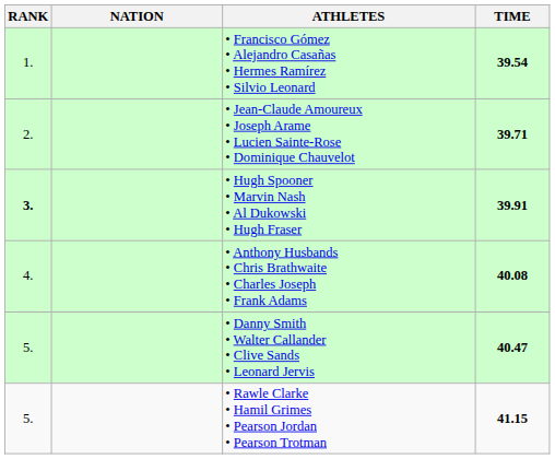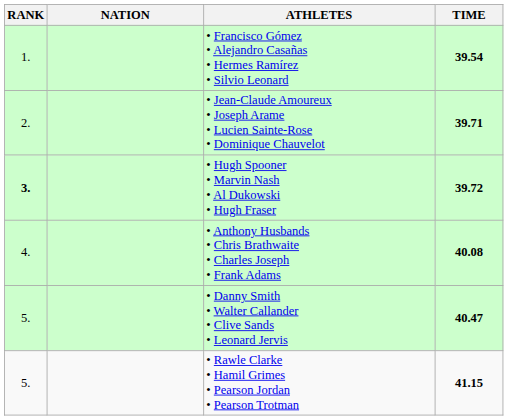• Hugh Spooner • Marvin Nash • Al Dukowski • Hugh Fraser | TIME: 39.91 -> 39.72
